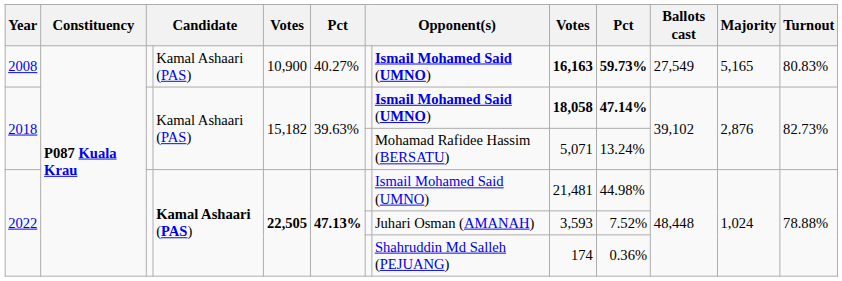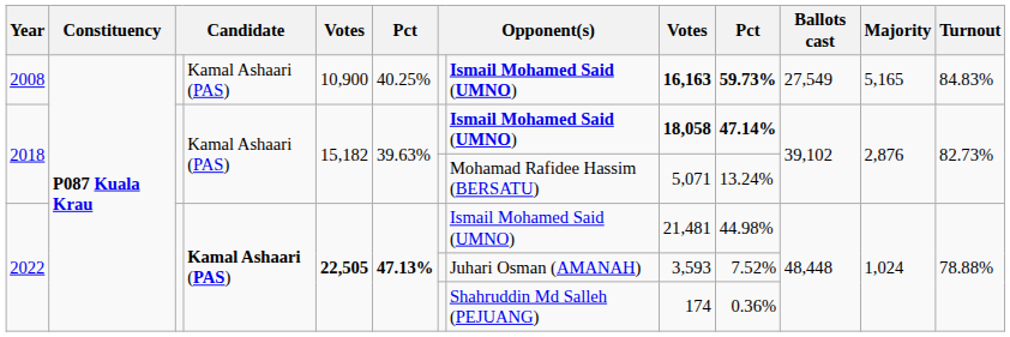2008 | column 6: 40.27% -> 40.25%
2008 | Turnout: 80.83% -> 84.83%
